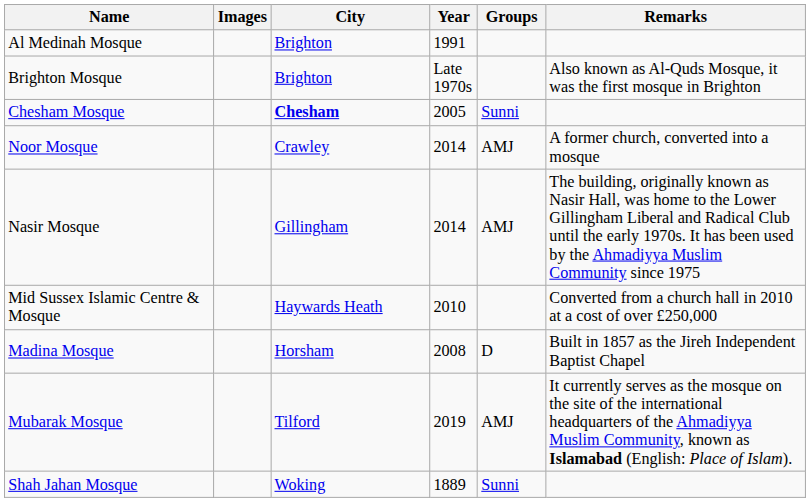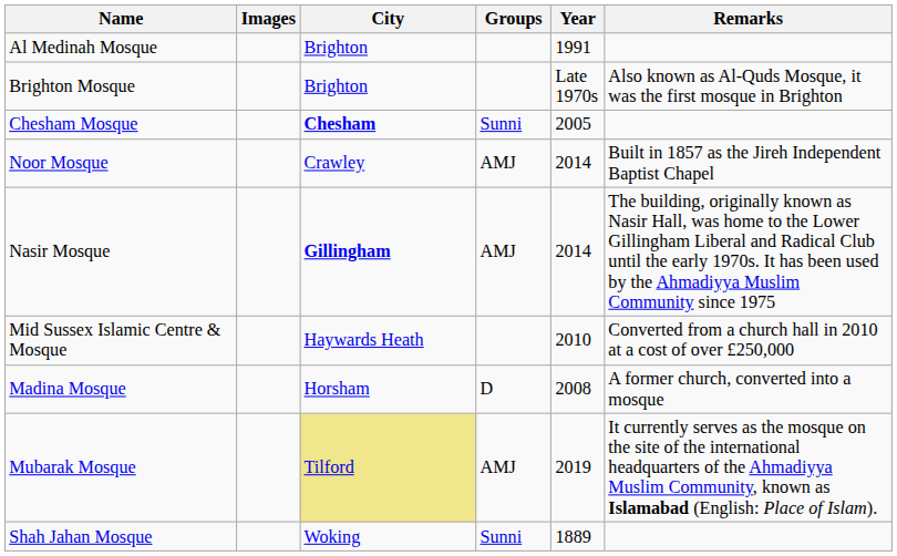columns swapped: Year <-> Groups
Noor Mosque | Remarks: A former church, converted into a mosque -> Built in 1857 as the Jireh Independent Baptist Chapel
Nasir Mosque | City: normal -> bold
Madina Mosque | Remarks: Built in 1857 as the Jireh Independent Baptist Chapel -> A former church, converted into a mosque
Mubarak Mosque | City: no background -> khaki background
